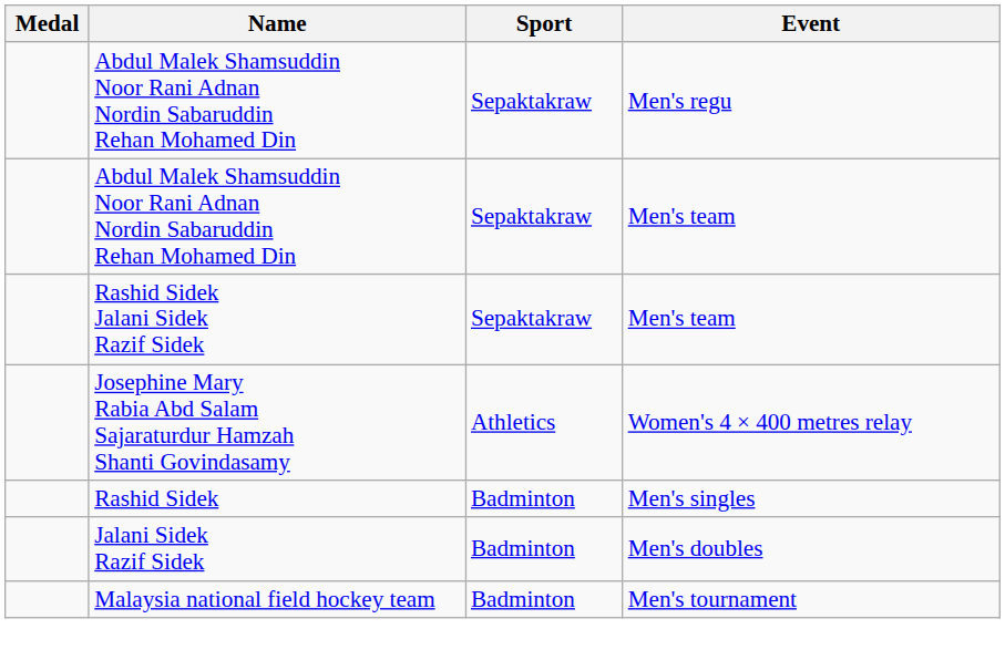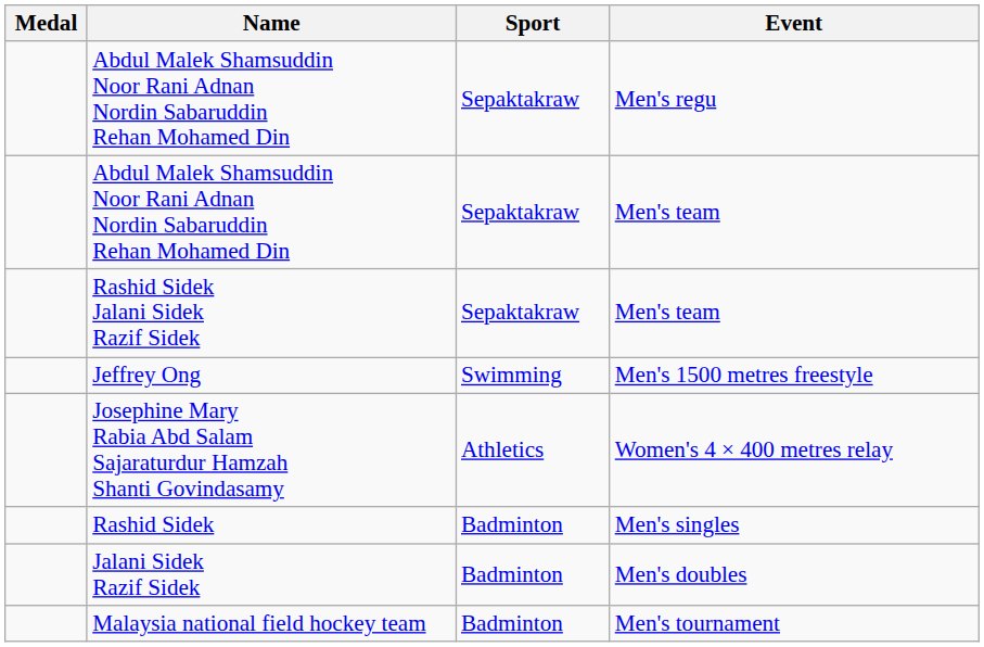+ row: Jeffrey Ong | Swimming | Men's 1500 metres freestyle
